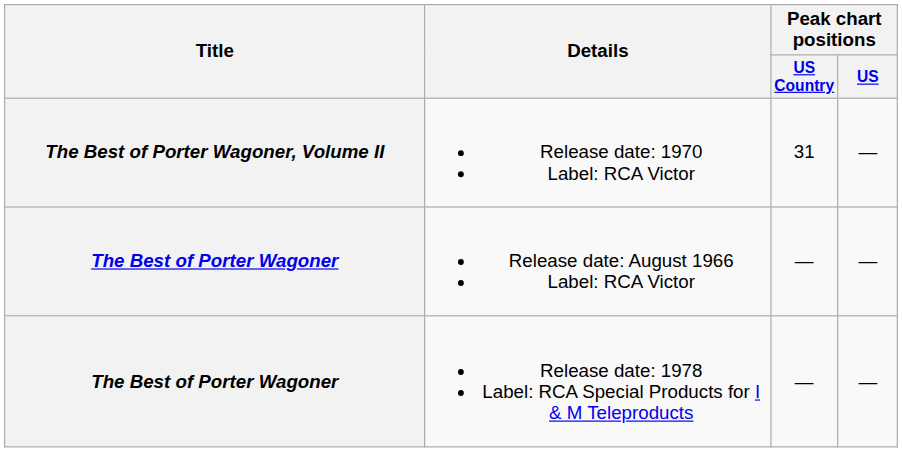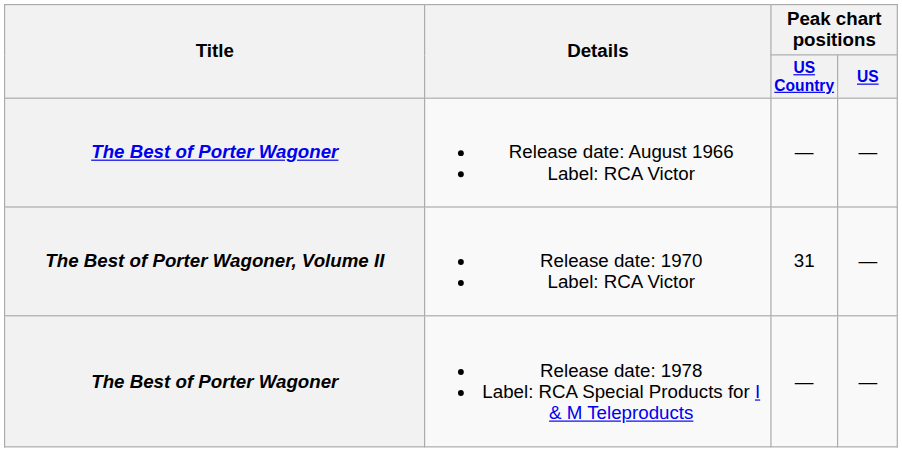rows swapped: Release date: August 1966 Label: RCA Victor <-> Release date: 1970 Label: RCA Victor
